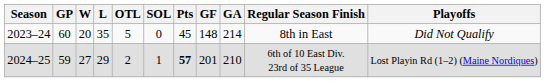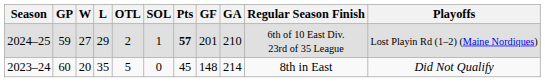rows swapped: 2023–24 <-> 2024–25
